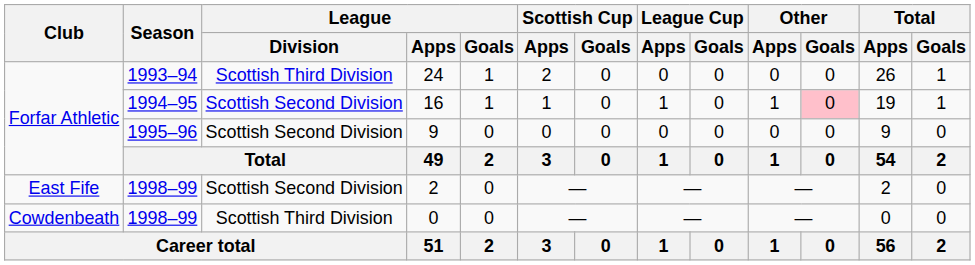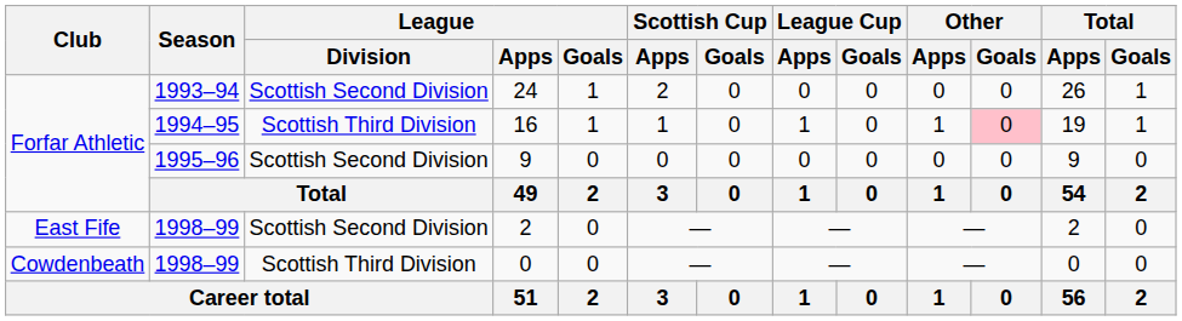24 | League / Division: Scottish Third Division -> Scottish Second Division
16 | League / Division: Scottish Second Division -> Scottish Third Division
